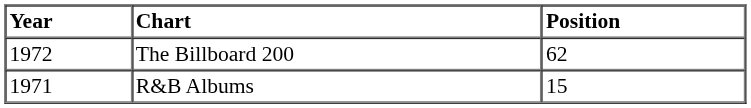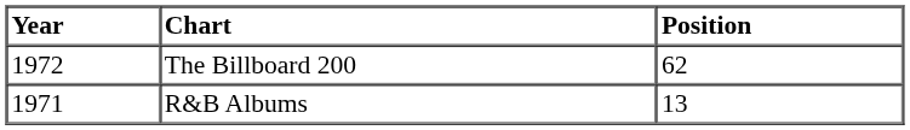R&B Albums | Position: 15 -> 13
